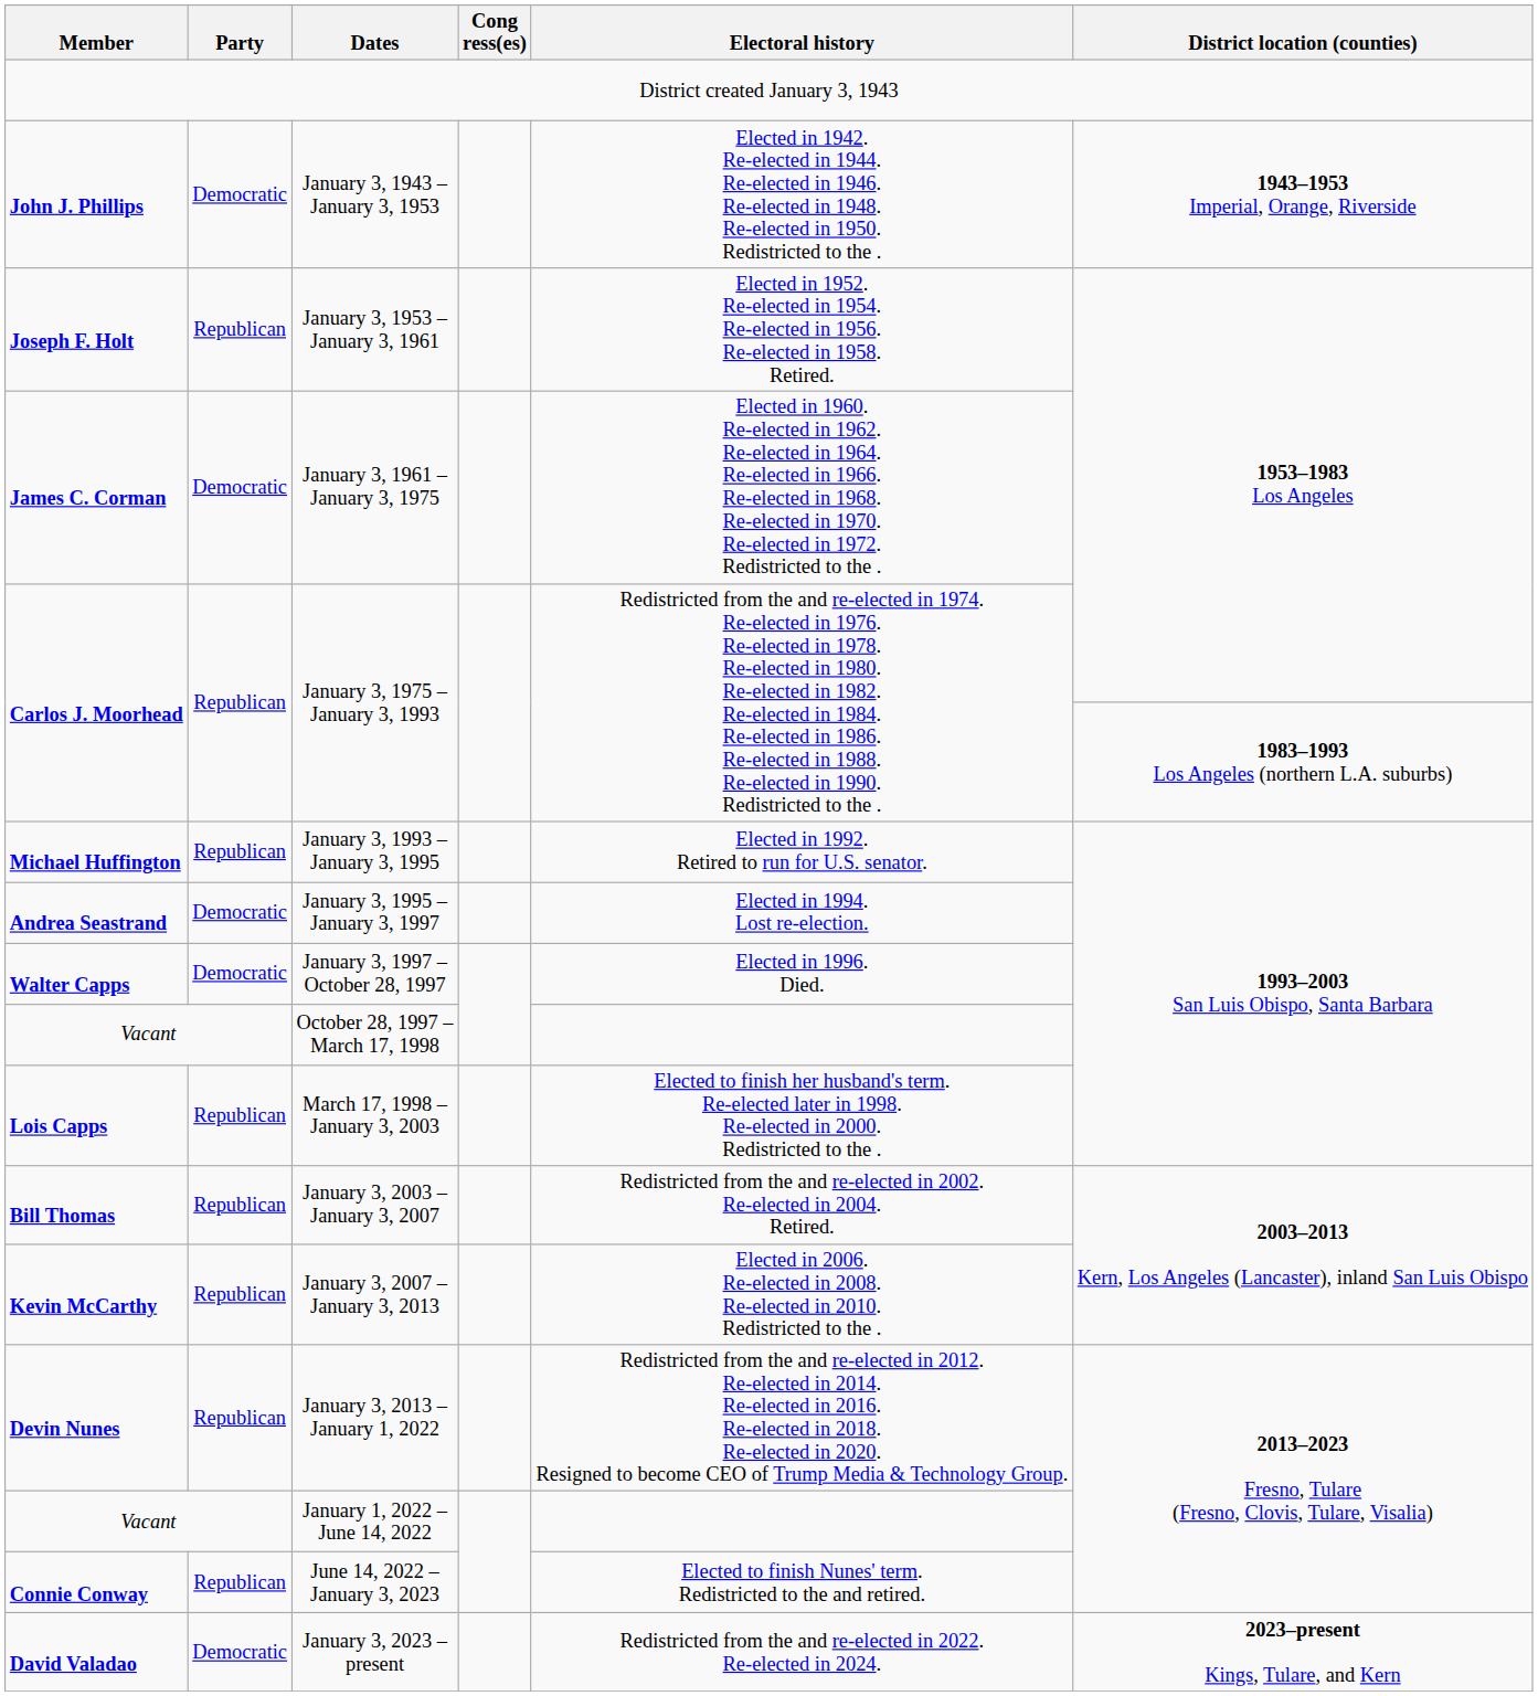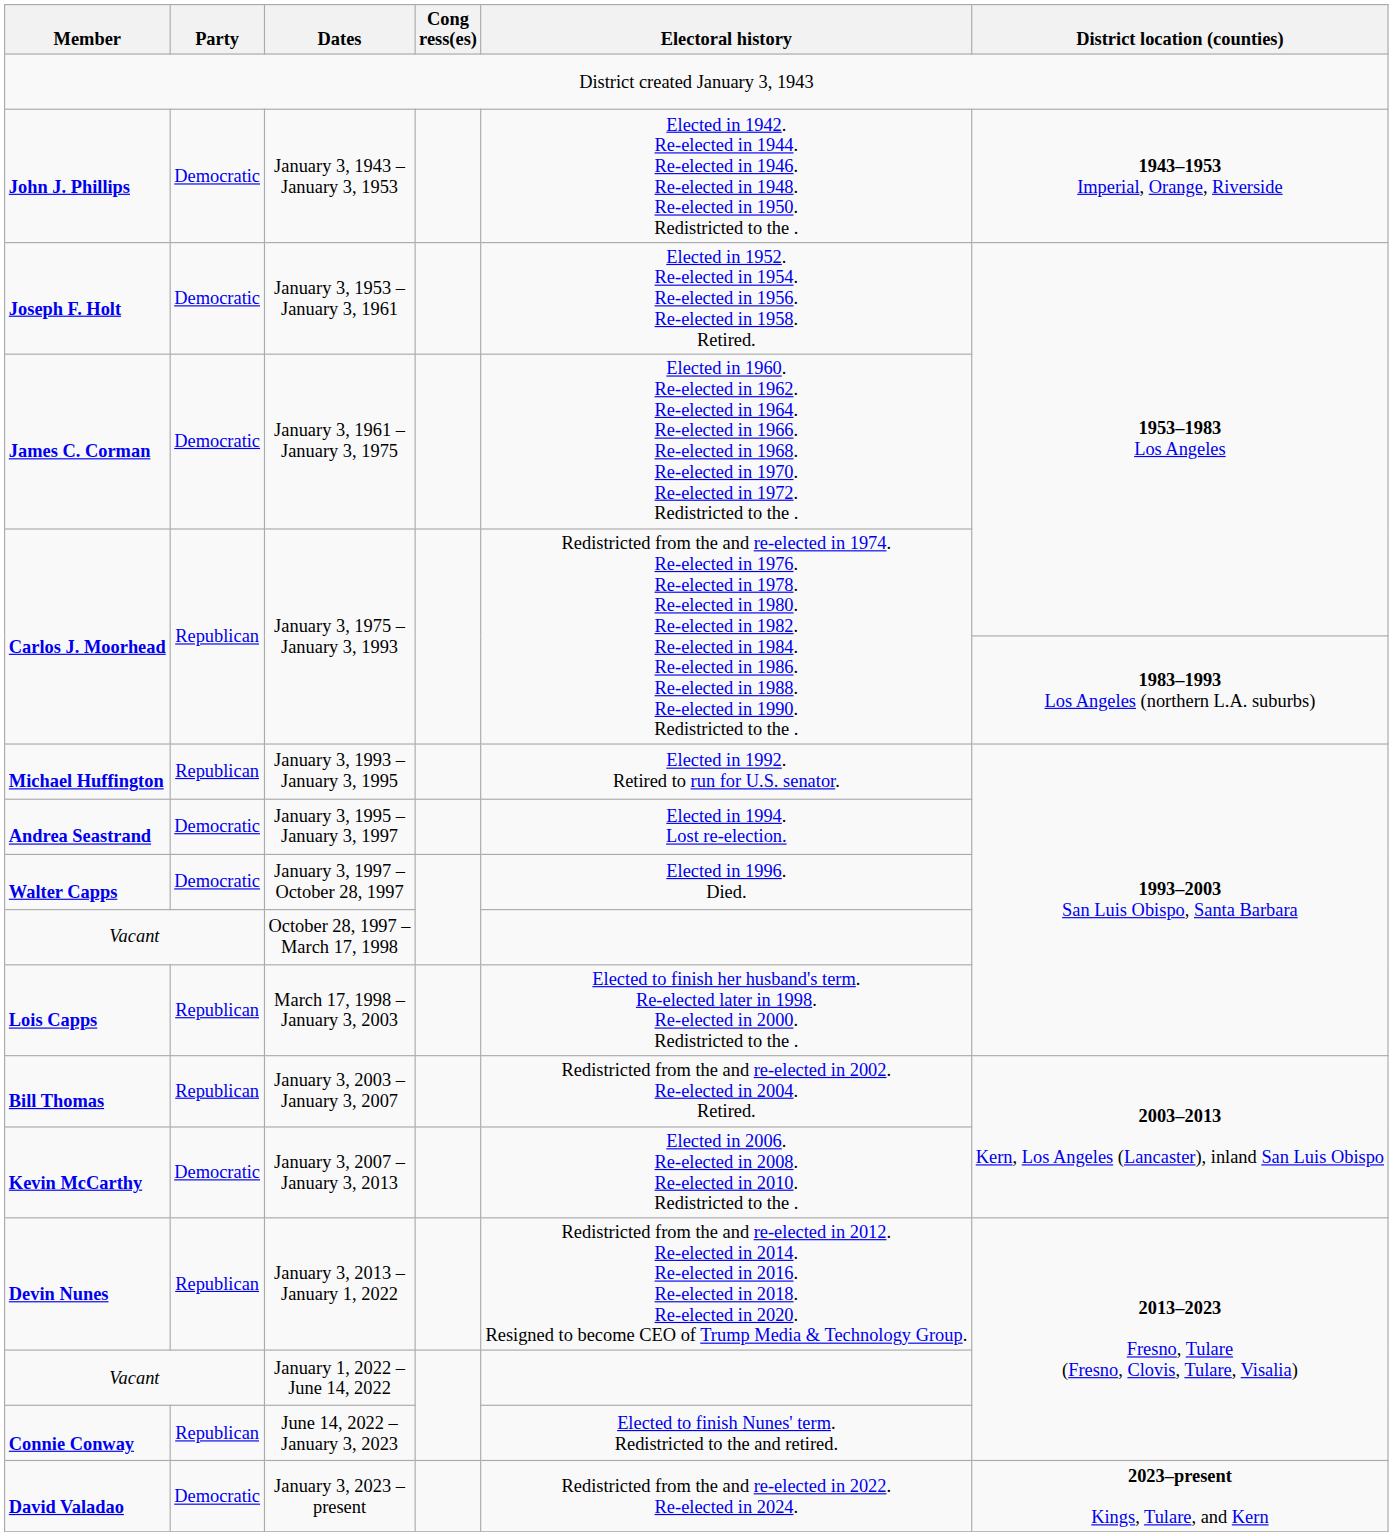January 3, 1953 – January 3, 1961 | Party: Republican -> Democratic
January 3, 2007 – January 3, 2013 | Party: Republican -> Democratic
